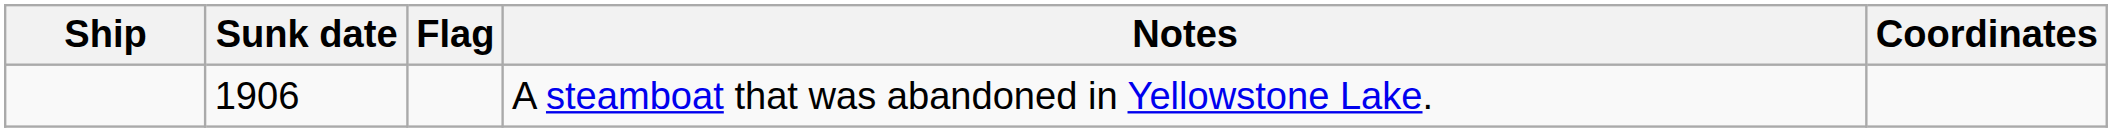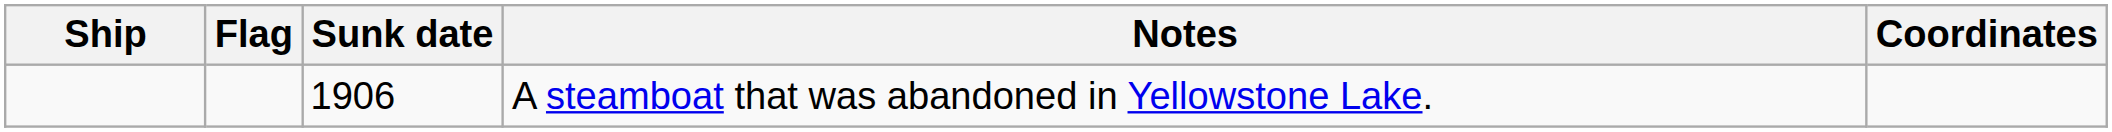columns swapped: Flag <-> Sunk date
